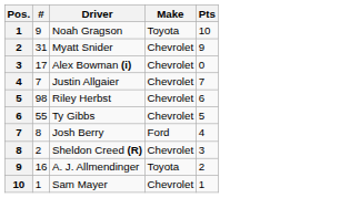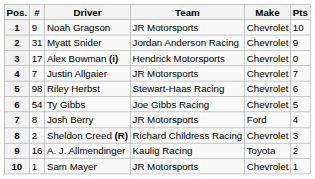+ column: Team | JR Motorsports | Jordan Anderson Racing | Hendrick Motorsports | JR Motorsports | Stewart-Haas Racing | Joe Gibbs Racing | JR Motorsports | Richard Childress Racing | Kaulig Racing | JR Motorsports
Noah Gragson | Make: Toyota -> Chevrolet
Ty Gibbs | #: 55 -> 54
